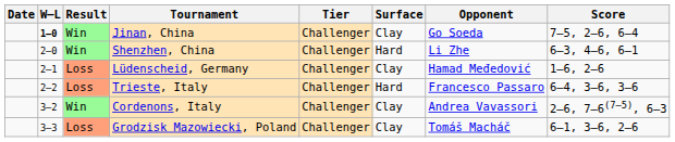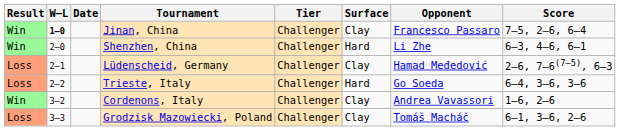columns swapped: Result <-> Date
Jinan, China | Opponent: Go Soeda -> Francesco Passaro
Lüdenscheid, Germany | Score: 1–6, 2–6 -> 2–6, 7–6(7–5), 6–3
Trieste, Italy | Opponent: Francesco Passaro -> Go Soeda
Cordenons, Italy | Score: 2–6, 7–6(7–5), 6–3 -> 1–6, 2–6
